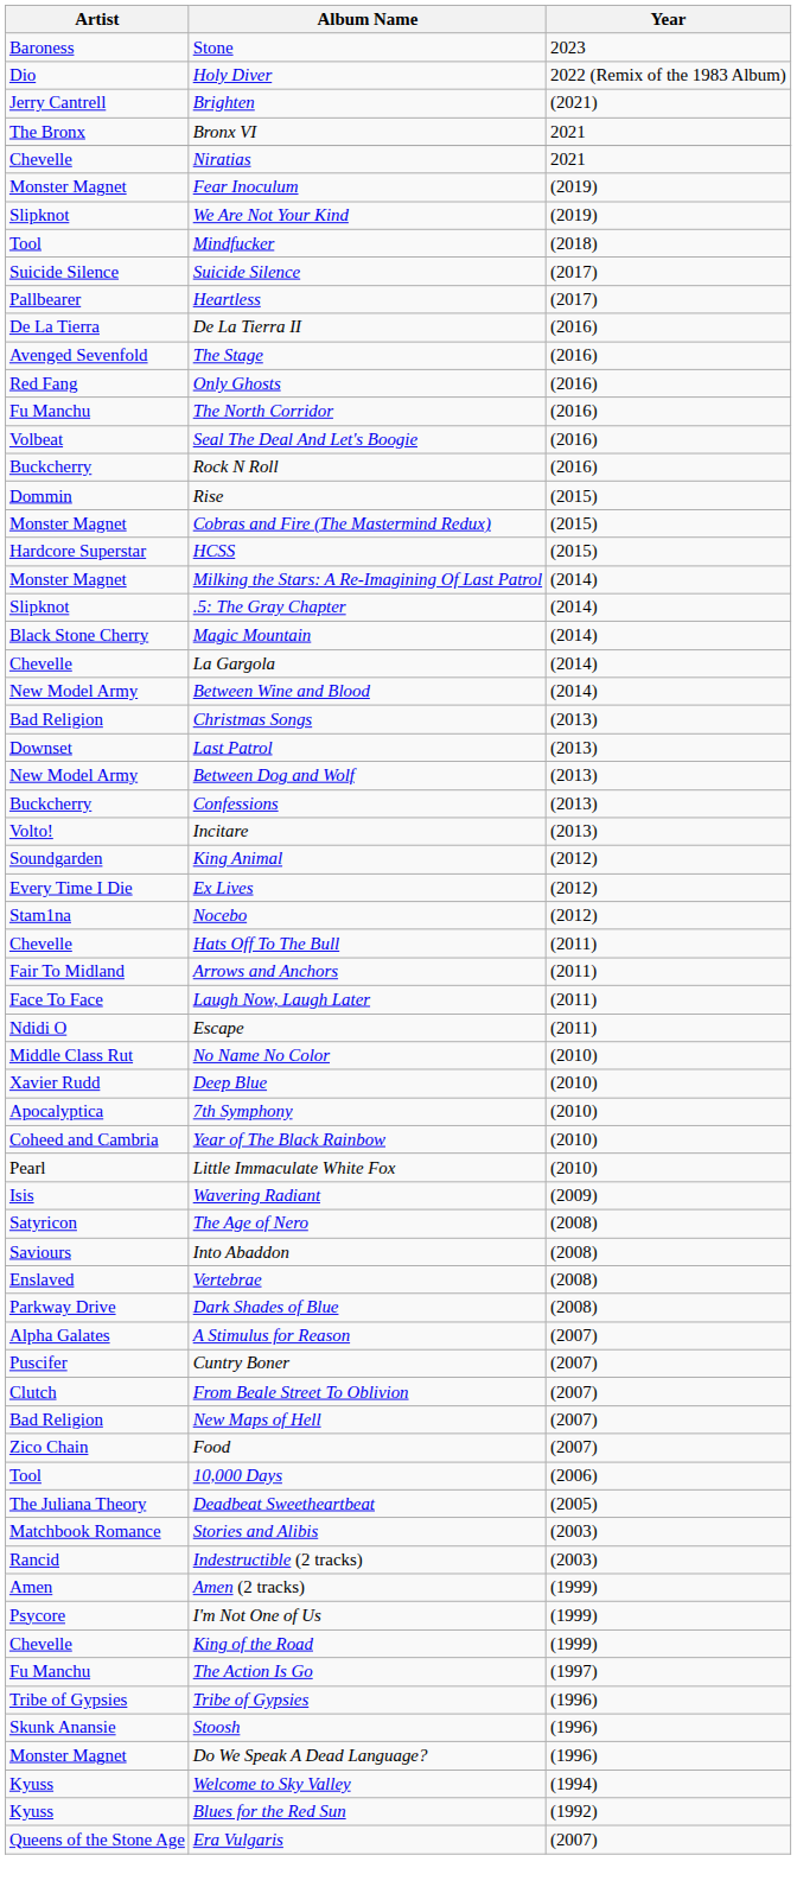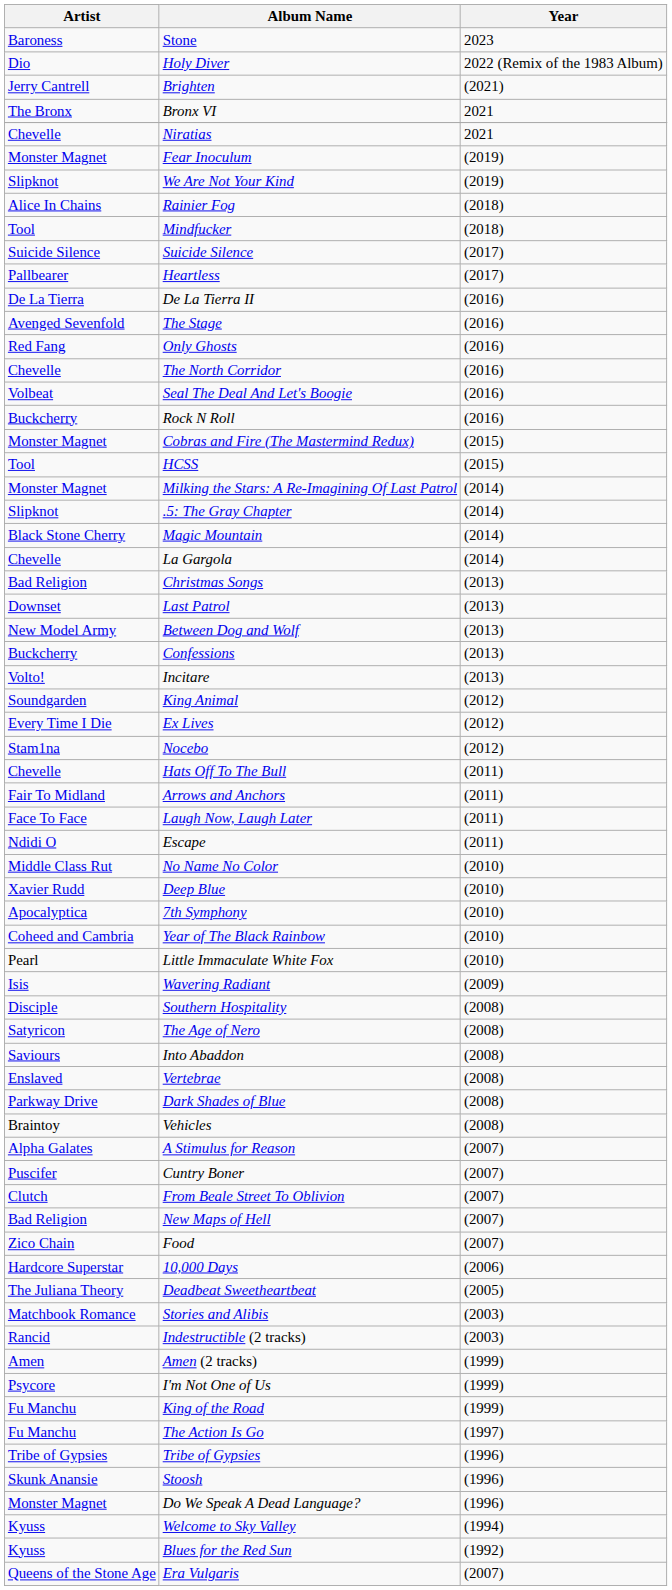+ row: Alice In Chains | Rainier Fog | (2018)
The North Corridor | Artist: Fu Manchu -> Chevelle
- row: Dommin | Rise | (2015)
HCSS | Artist: Hardcore Superstar -> Tool
- row: New Model Army | Between Wine and Blood | (2014)
+ row: Disciple | Southern Hospitality | (2008)
+ row: Braintoy | Vehicles | (2008)
10,000 Days | Artist: Tool -> Hardcore Superstar
King of the Road | Artist: Chevelle -> Fu Manchu
